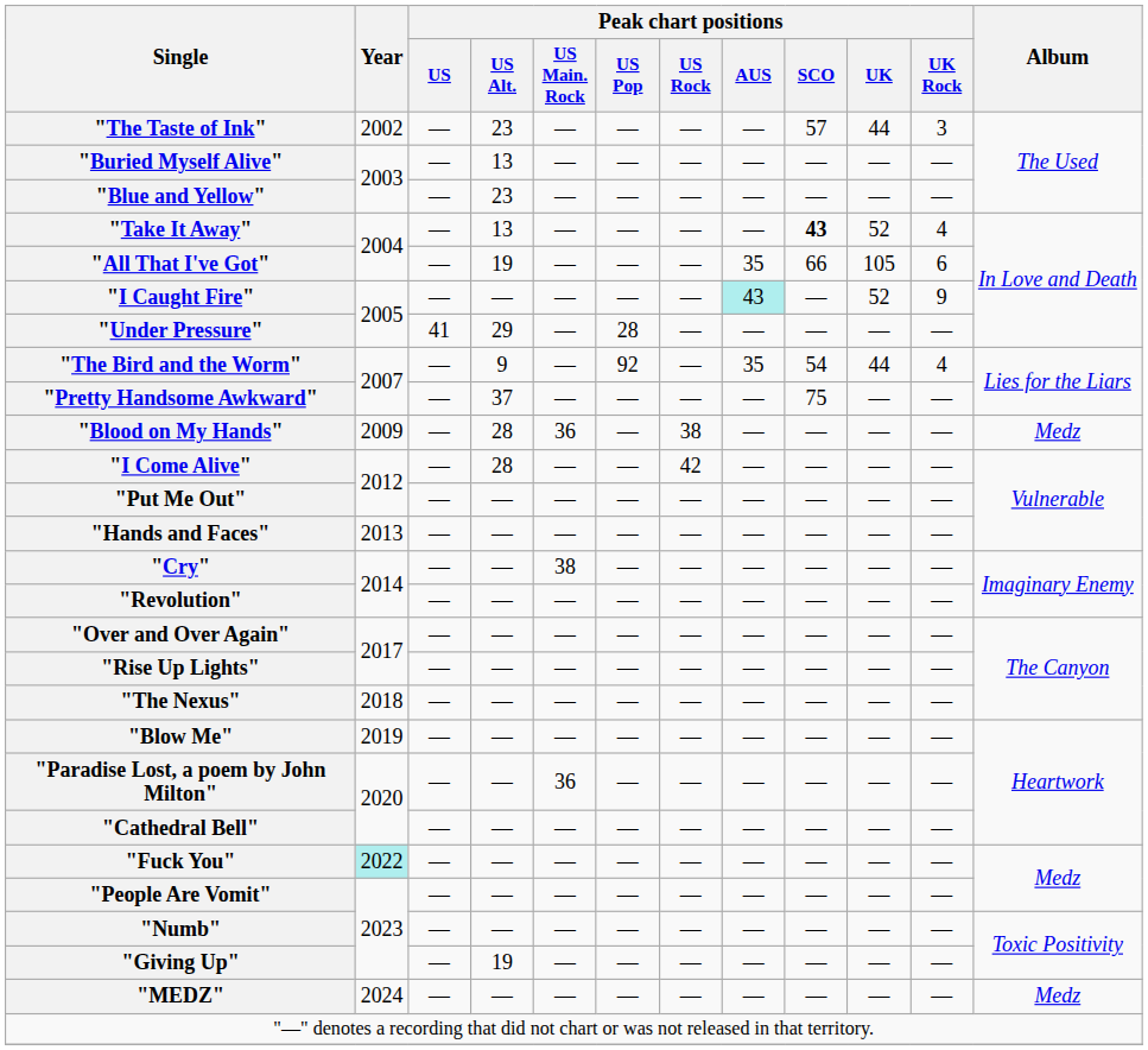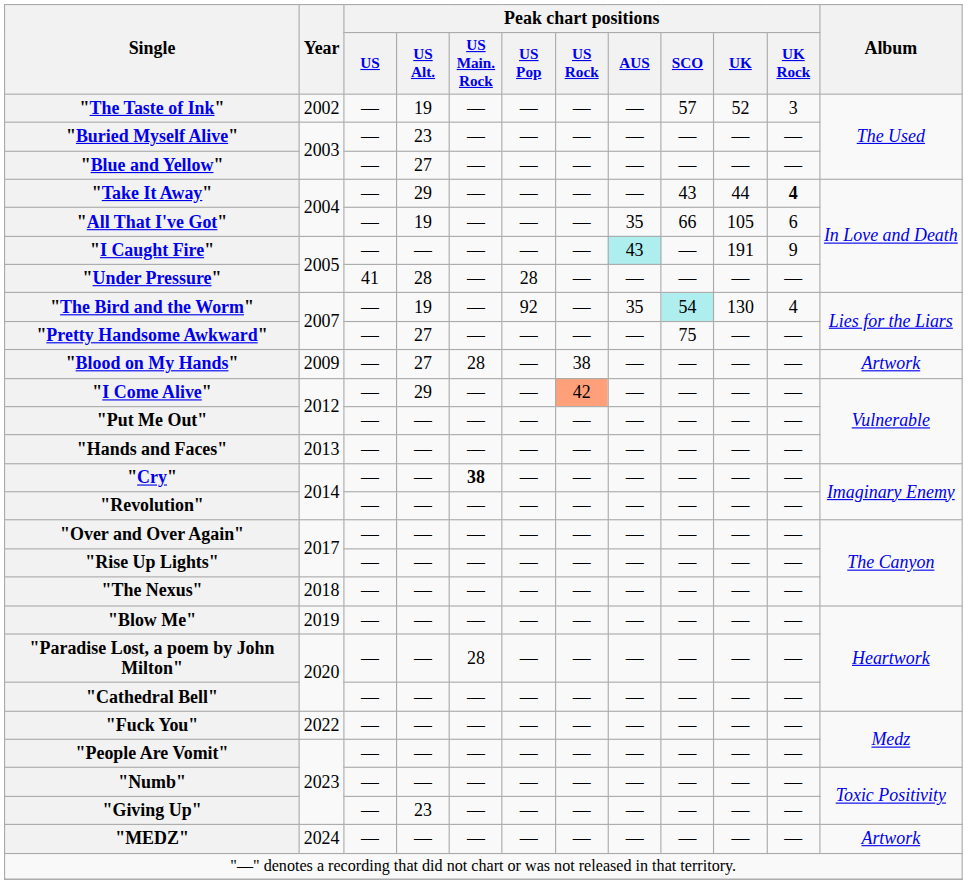"The Taste of Ink" | Peak chart positions / US Alt.: 23 -> 19
"The Taste of Ink" | Peak chart positions / UK: 44 -> 52
"Buried Myself Alive" | Peak chart positions / US Alt.: 13 -> 23
"Blue and Yellow" | Peak chart positions / US Alt.: 23 -> 27
"Take It Away" | Peak chart positions / US Alt.: 13 -> 29
"Take It Away" | Peak chart positions / SCO: bold -> normal
"Take It Away" | Peak chart positions / UK: 52 -> 44
"Take It Away" | Peak chart positions / UK Rock: normal -> bold
"I Caught Fire" | Peak chart positions / UK: 52 -> 191
"Under Pressure" | Peak chart positions / US Alt.: 29 -> 28
"The Bird and the Worm" | Peak chart positions / US Alt.: 9 -> 19
"The Bird and the Worm" | Peak chart positions / SCO: no background -> paleturquoise background
"The Bird and the Worm" | Peak chart positions / UK: 44 -> 130
"Pretty Handsome Awkward" | Peak chart positions / US Alt.: 37 -> 27
"Blood on My Hands" | Peak chart positions / US Alt.: 28 -> 27
"Blood on My Hands" | Peak chart positions / US Main. Rock: 36 -> 28
"Blood on My Hands" | Album: Medz -> Artwork
"I Come Alive" | Peak chart positions / US Alt.: 28 -> 29
"I Come Alive" | Peak chart positions / US Rock: no background -> lightsalmon background
"Cry" | Peak chart positions / US Main. Rock: normal -> bold
"Paradise Lost, a poem by John Milton" | Peak chart positions / US Main. Rock: 36 -> 28
"Fuck You" | Year: paleturquoise background -> no background
"Giving Up" | Peak chart positions / US Alt.: 19 -> 23
"MEDZ" | Album: Medz -> Artwork
